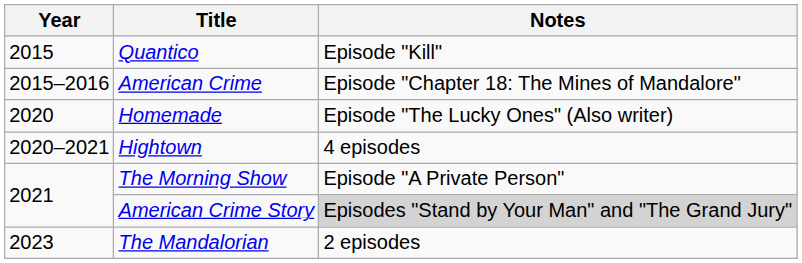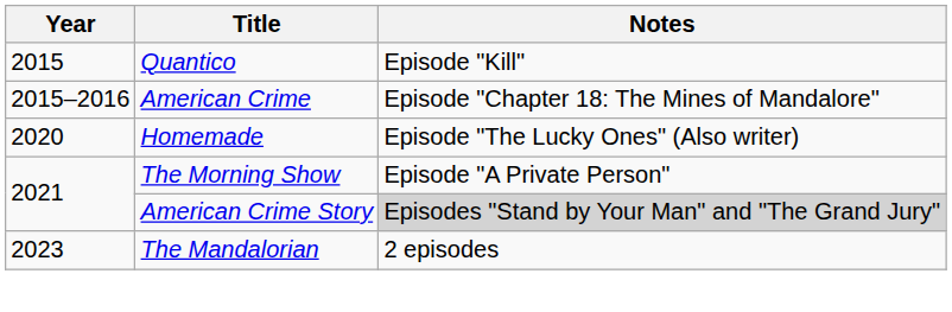- row: 2020–2021 | Hightown | 4 episodes
